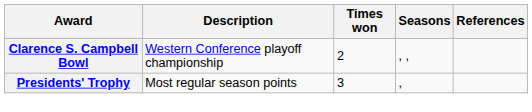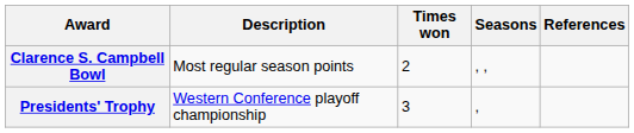Clarence S. Campbell Bowl | Description: Western Conference playoff championship -> Most regular season points
Presidents' Trophy | Description: Most regular season points -> Western Conference playoff championship
